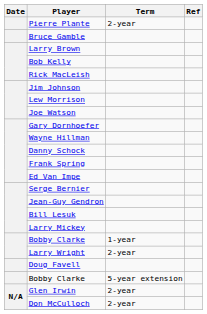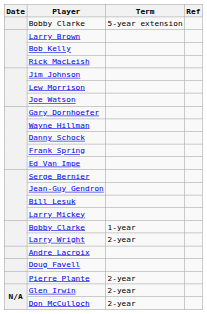rows swapped: Pierre Plante <-> Bobby Clarke / 5-year extension
- row: Bruce Gamble
+ row: Andre Lacroix
